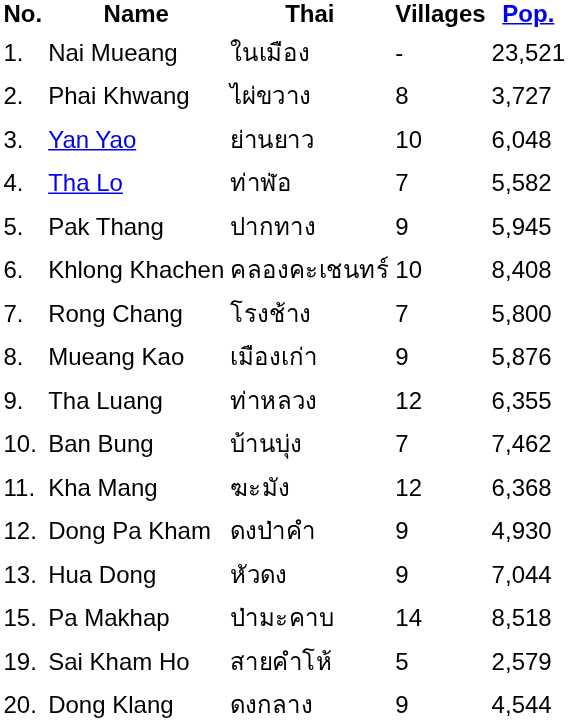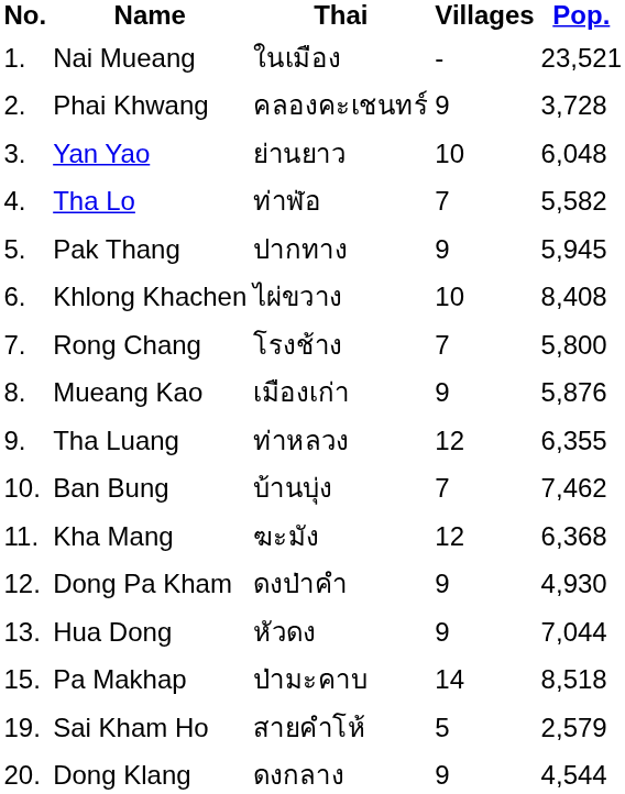Phai Khwang | Thai: ไผ่ขวาง -> คลองคะเชนทร์
Phai Khwang | Villages: 8 -> 9
Phai Khwang | Pop.: 3,727 -> 3,728
Khlong Khachen | Thai: คลองคะเชนทร์ -> ไผ่ขวาง
